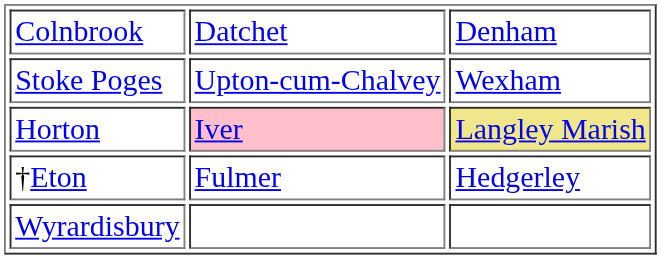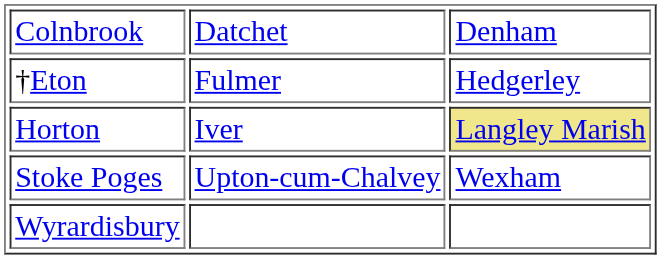rows swapped: †Eton <-> Stoke Poges
Horton | column 2: pink background -> no background
